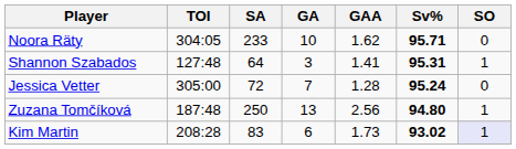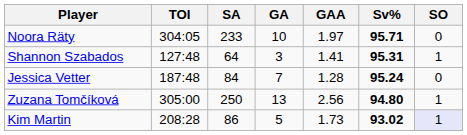Noora Räty | GAA: 1.62 -> 1.97
Jessica Vetter | TOI: 305:00 -> 187:48
Jessica Vetter | SA: 72 -> 84
Zuzana Tomčíková | TOI: 187:48 -> 305:00
Kim Martin | SA: 83 -> 86
Kim Martin | GA: 6 -> 5
